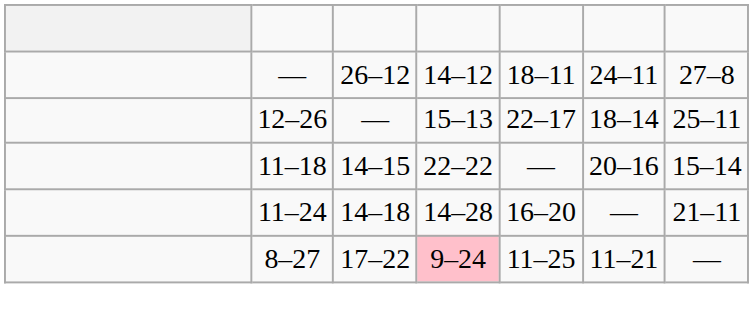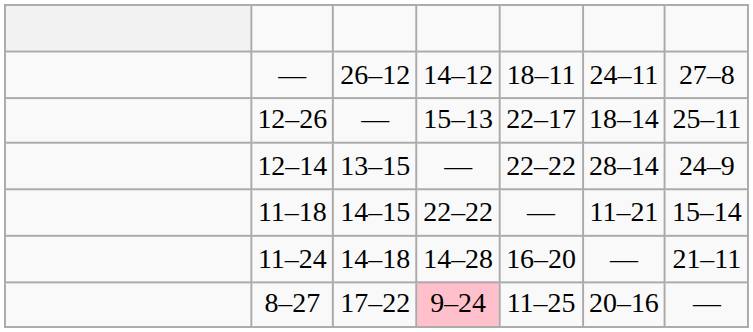+ row: 12–14 | 13–15 | — | 22–22 | 28–14 | 24–9
11–18 | column 6: 20–16 -> 11–21
8–27 | column 6: 11–21 -> 20–16
